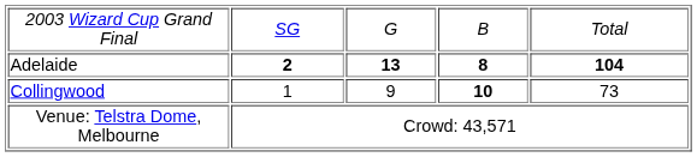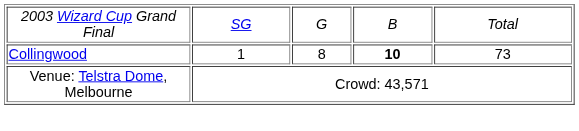- row: Adelaide | 2 | 13 | 8 | 104
Collingwood | column 3: 9 -> 8
